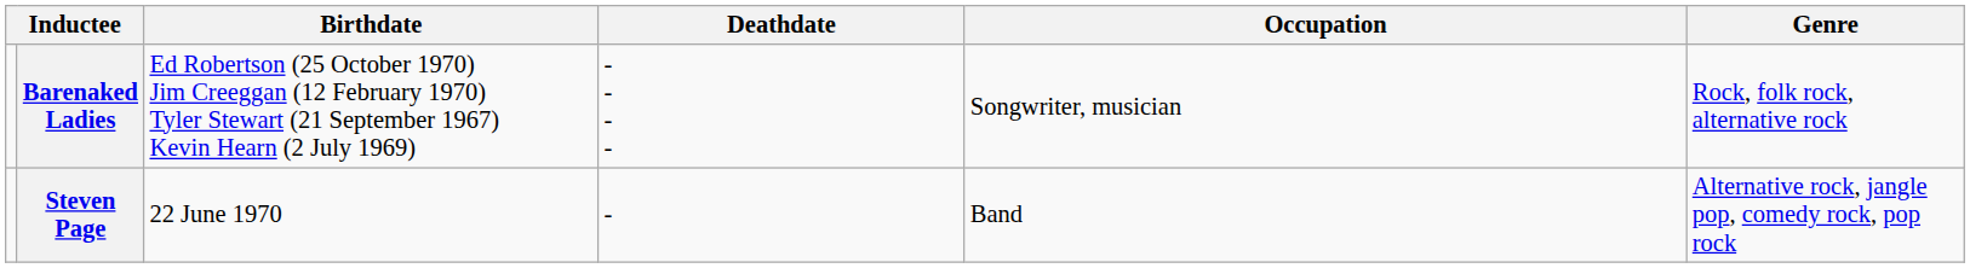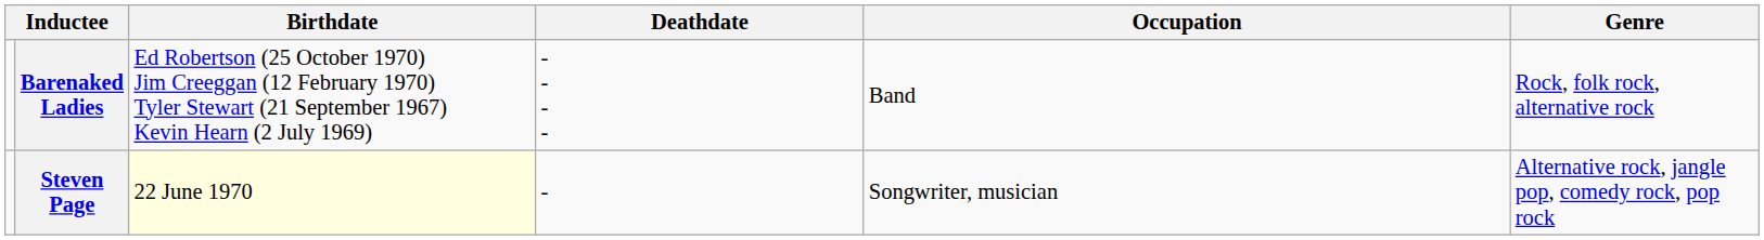Barenaked Ladies | Occupation: Songwriter, musician -> Band
Steven Page | Birthdate: no background -> lightyellow background
Steven Page | Occupation: Band -> Songwriter, musician
